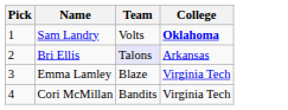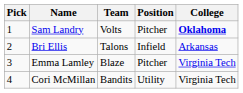+ column: Position | Pitcher | Infield | Pitcher | Utility
Bri Ellis | Team: lavender background -> no background
